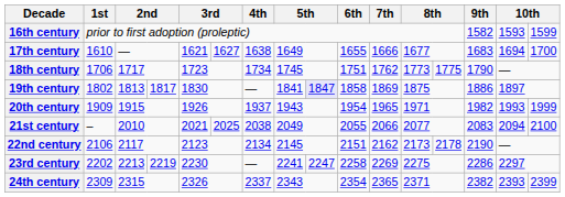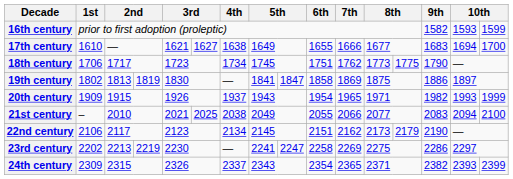19th century | column 4: 1817 -> 1819
19th century | column 9: lavender background -> no background
22nd century | column 13: 2178 -> 2179
